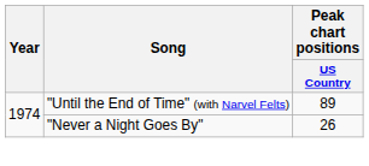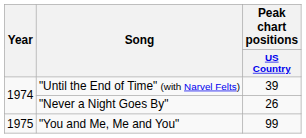"Until the End of Time" (with Narvel Felts) | Peak chart positions / US Country: 89 -> 39
+ row: 1975 | "You and Me, Me and You" | 99
